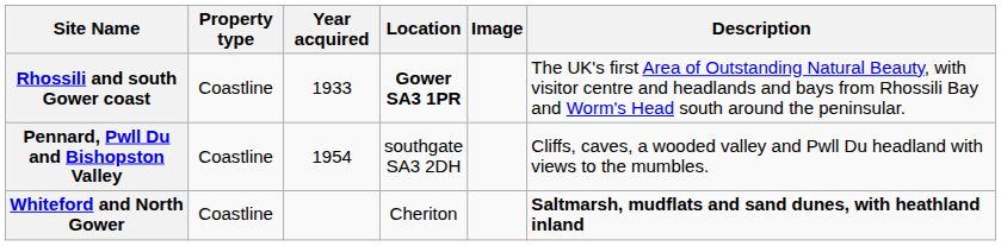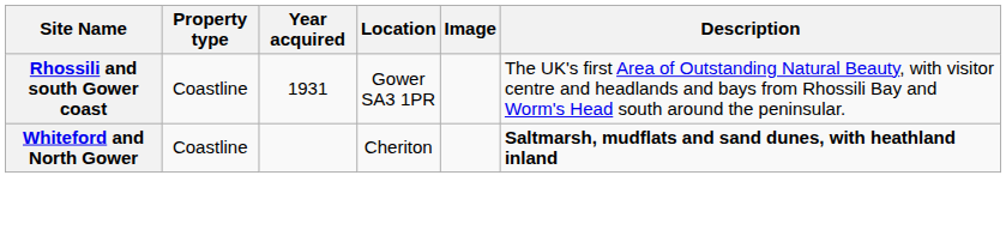Rhossili and south Gower coast | Year acquired: 1933 -> 1931
Rhossili and south Gower coast | Location: bold -> normal
- row: Pennard, Pwll Du and Bishopston Valley | Coastline | 1954 | southgate SA3 2DH | Cliffs, caves, a wooded valley and Pwll Du headland with views to the mumbles.
